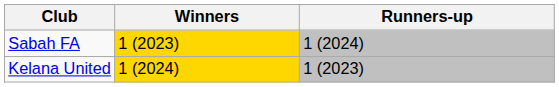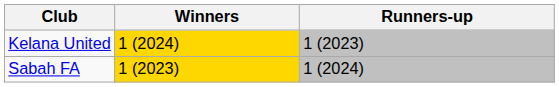rows swapped: Kelana United <-> Sabah FA
